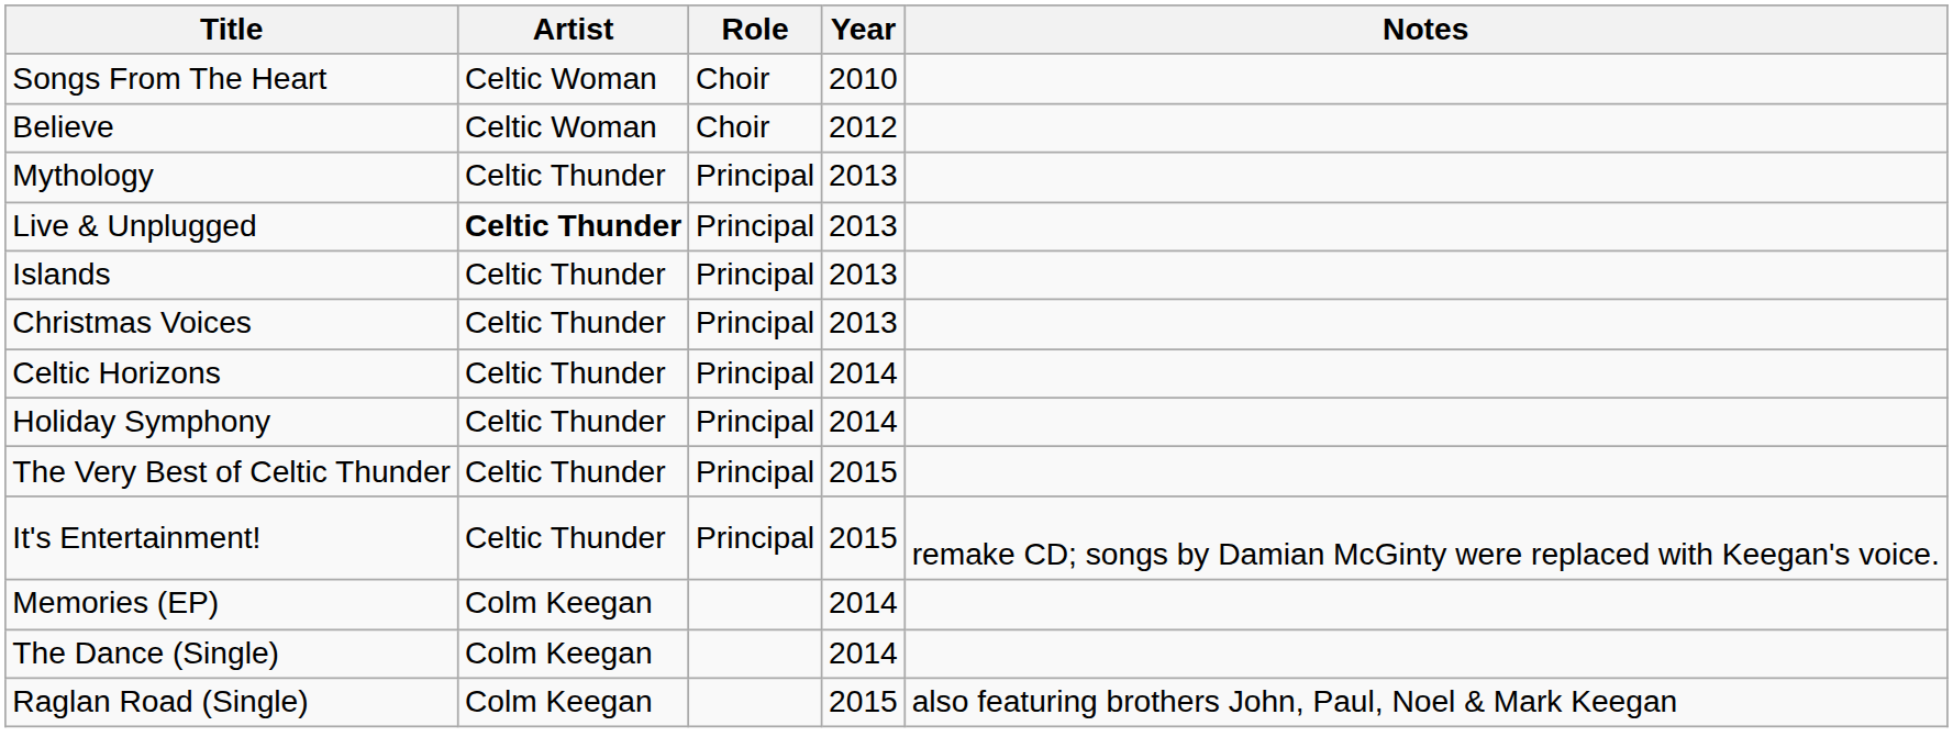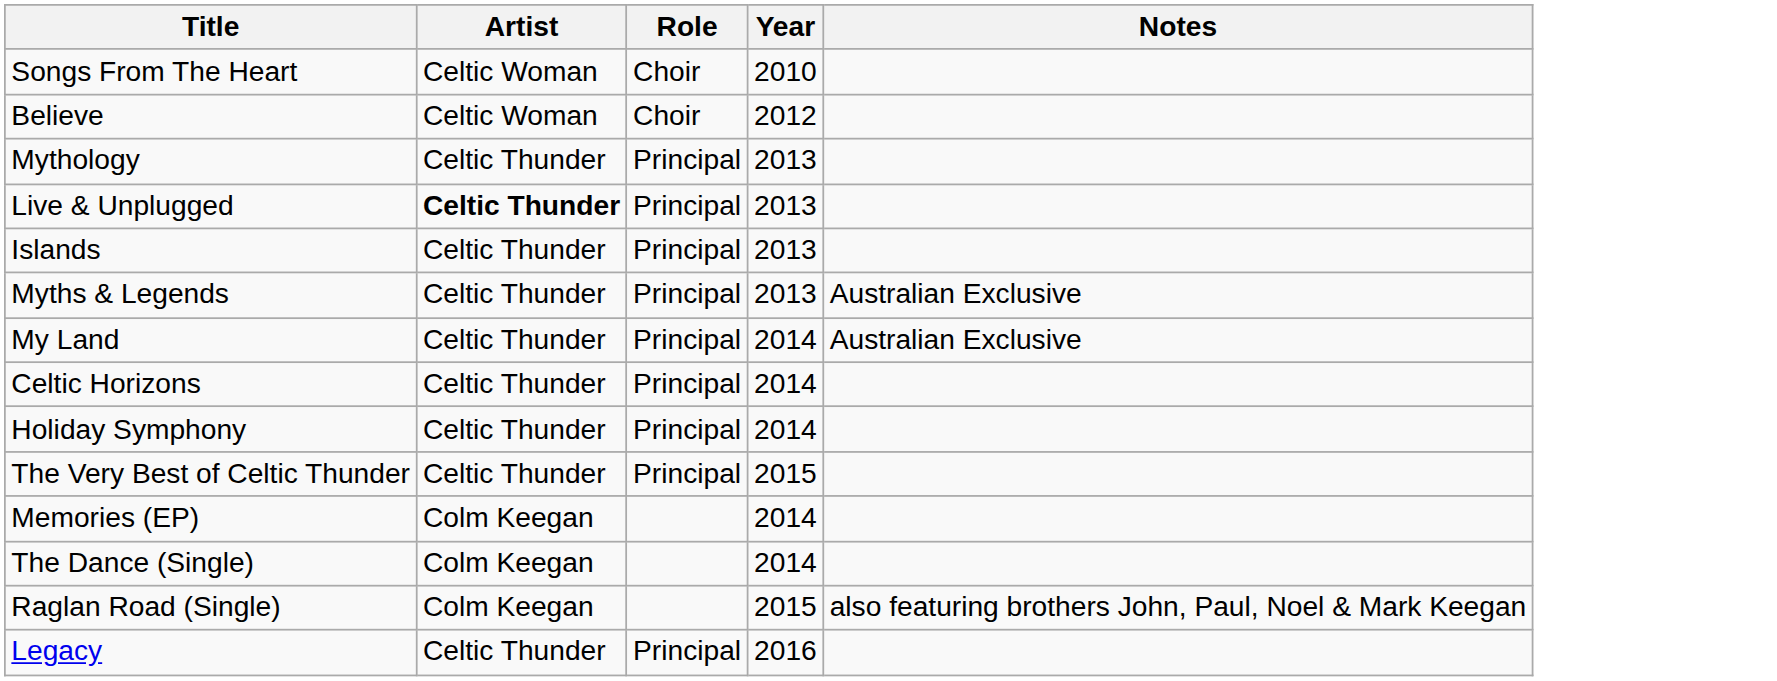+ row: Myths & Legends | Celtic Thunder | Principal | 2013 | Australian Exclusive
- row: Christmas Voices | Celtic Thunder | Principal | 2013
+ row: My Land | Celtic Thunder | Principal | 2014 | Australian Exclusive
- row: It's Entertainment! | Celtic Thunder | Principal | 2015 | remake CD; songs by Damian McGinty were replaced with Keegan's voice.
+ row: Legacy | Celtic Thunder | Principal | 2016
